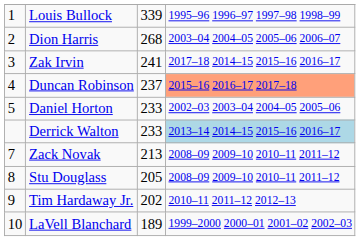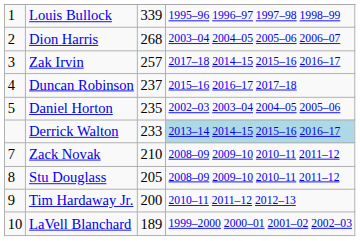Zak Irvin | column 3: 241 -> 257
Duncan Robinson | column 4: lightsalmon background -> no background
Daniel Horton | column 3: 233 -> 235
Zack Novak | column 3: 213 -> 210
Tim Hardaway Jr. | column 3: 202 -> 200
